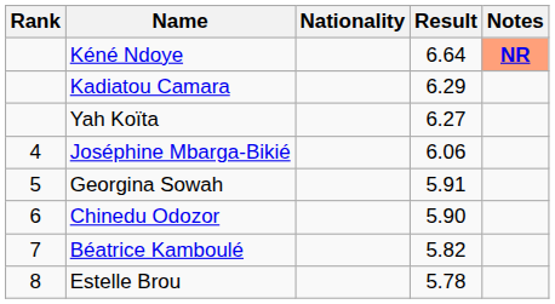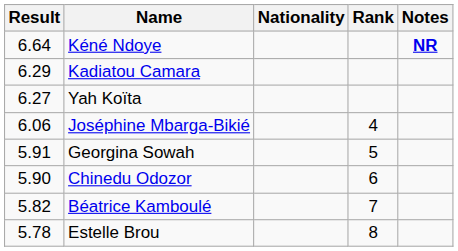columns swapped: Rank <-> Result
Kéné Ndoye | Notes: lightsalmon background -> no background
